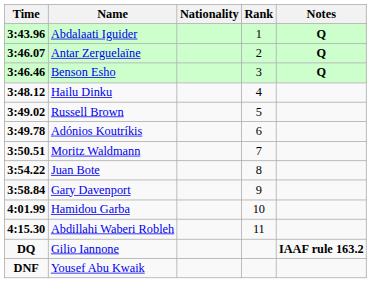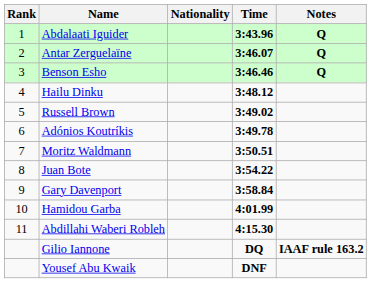columns swapped: Rank <-> Time
